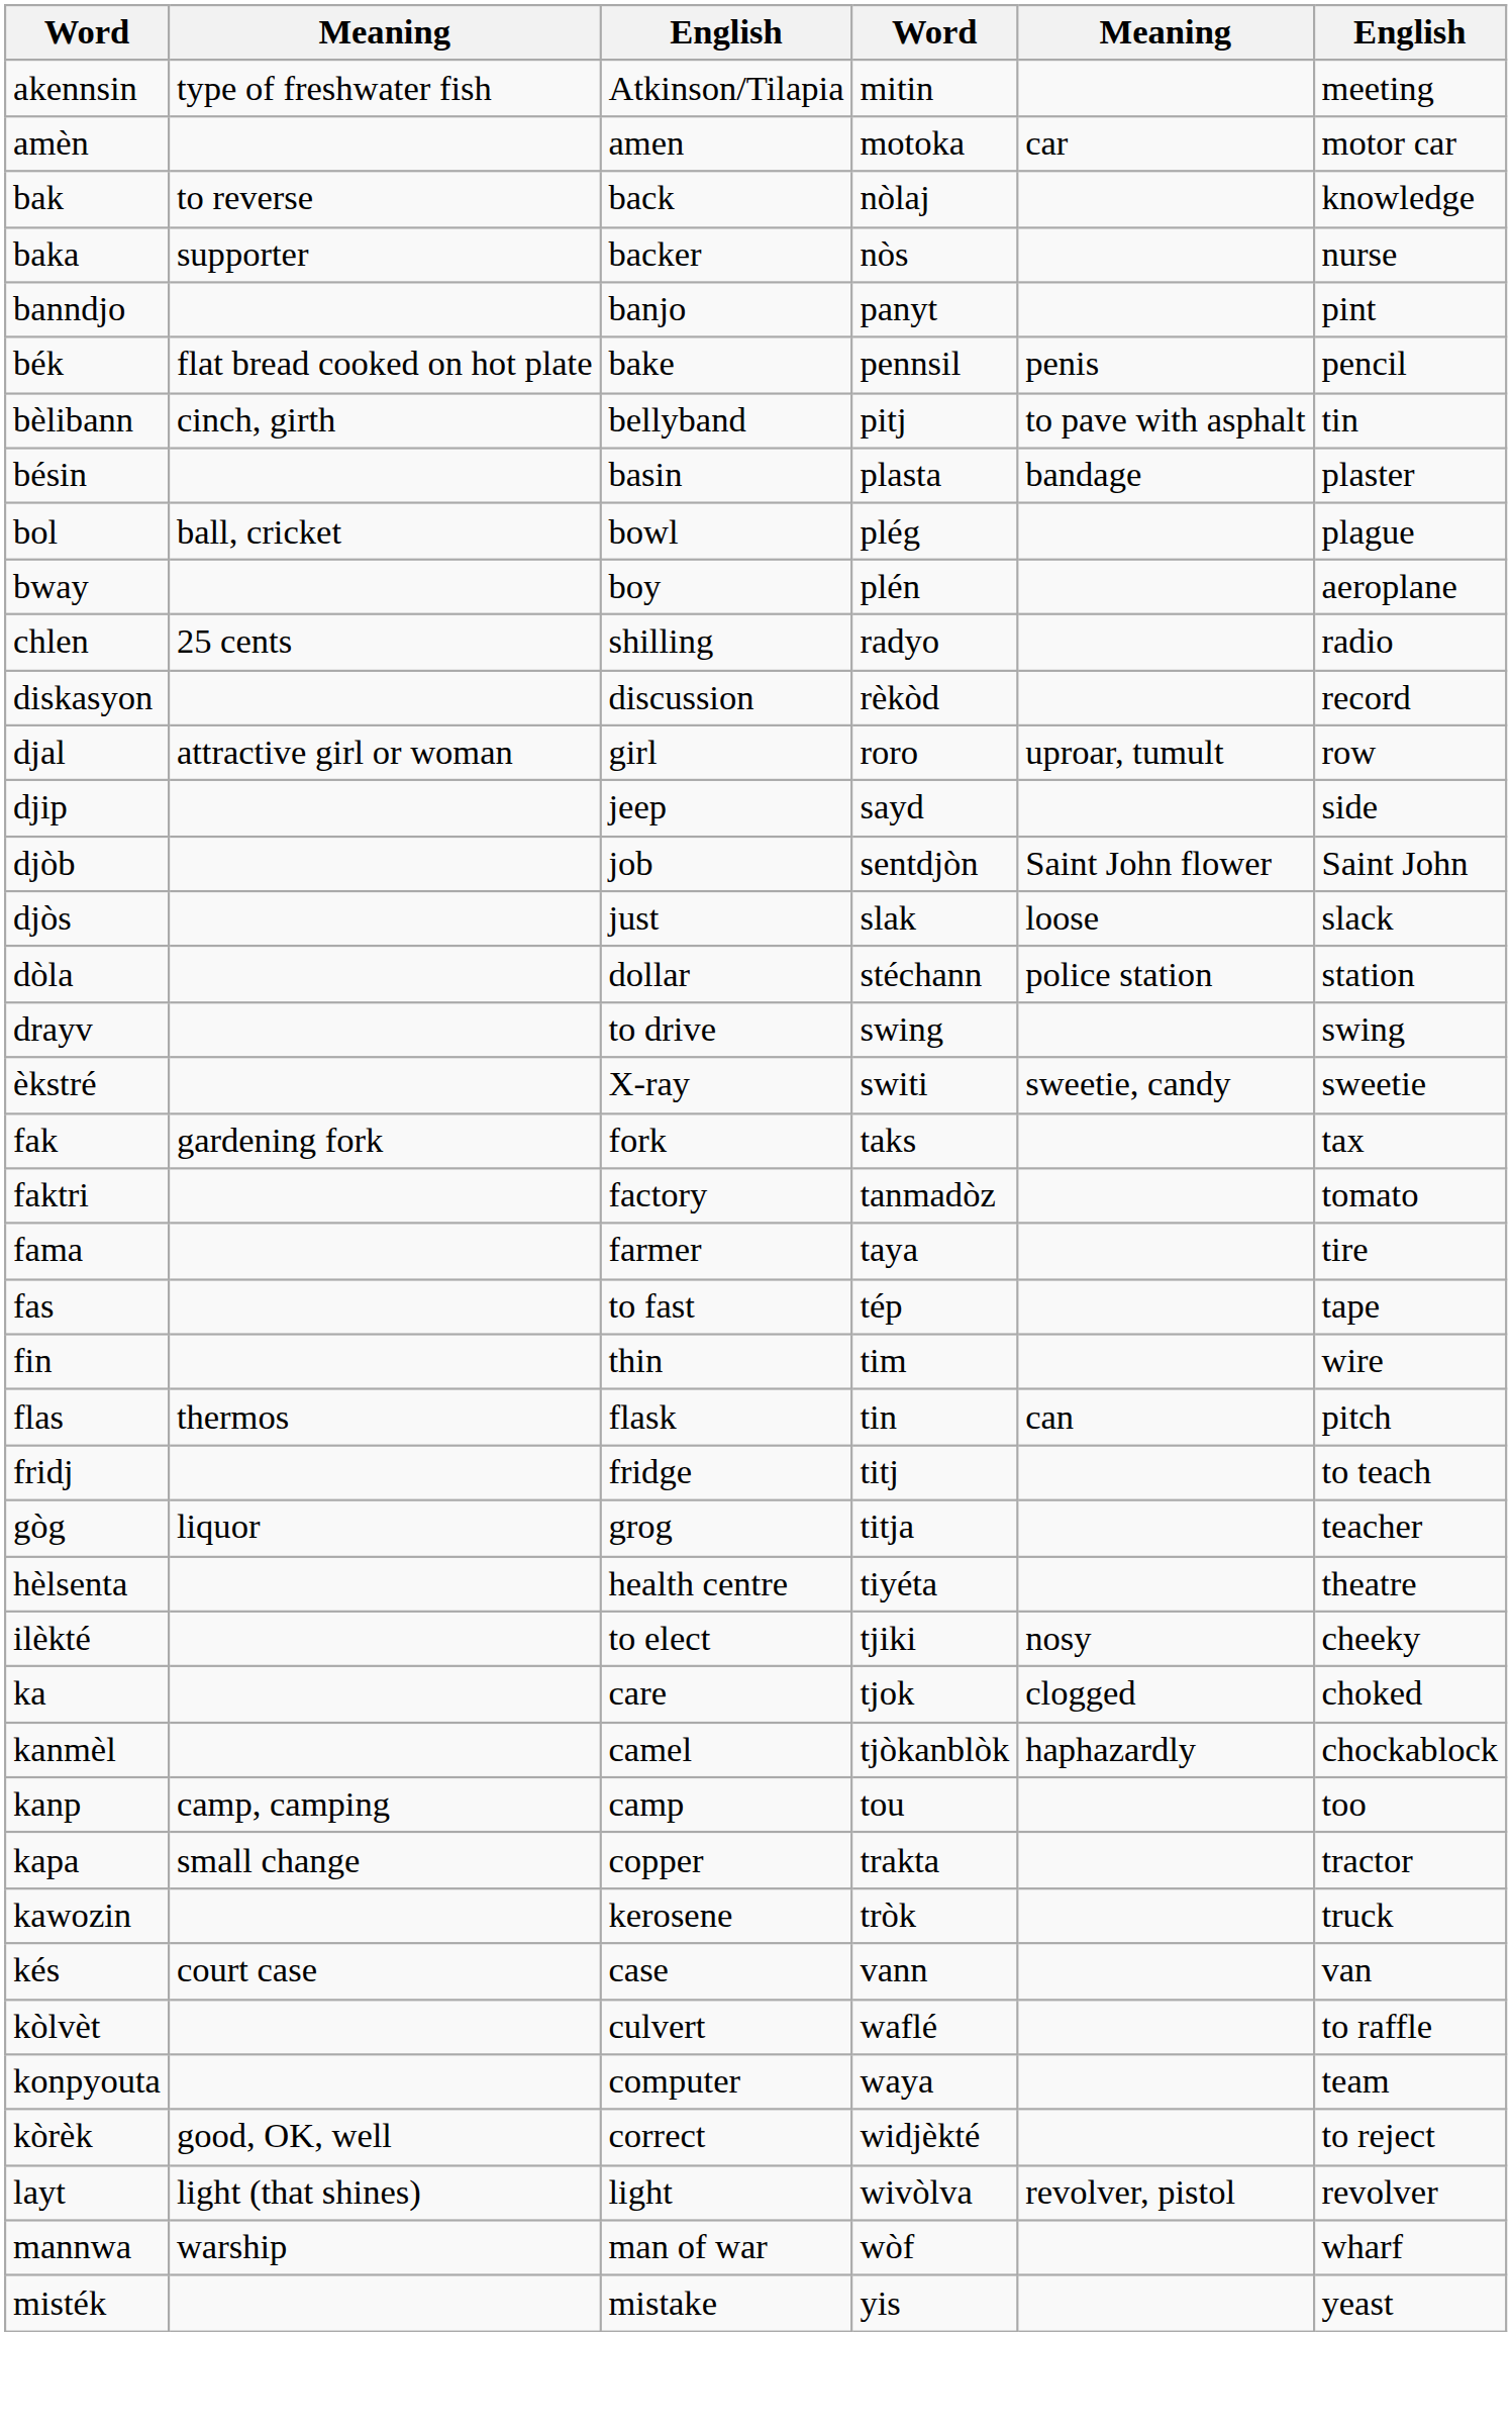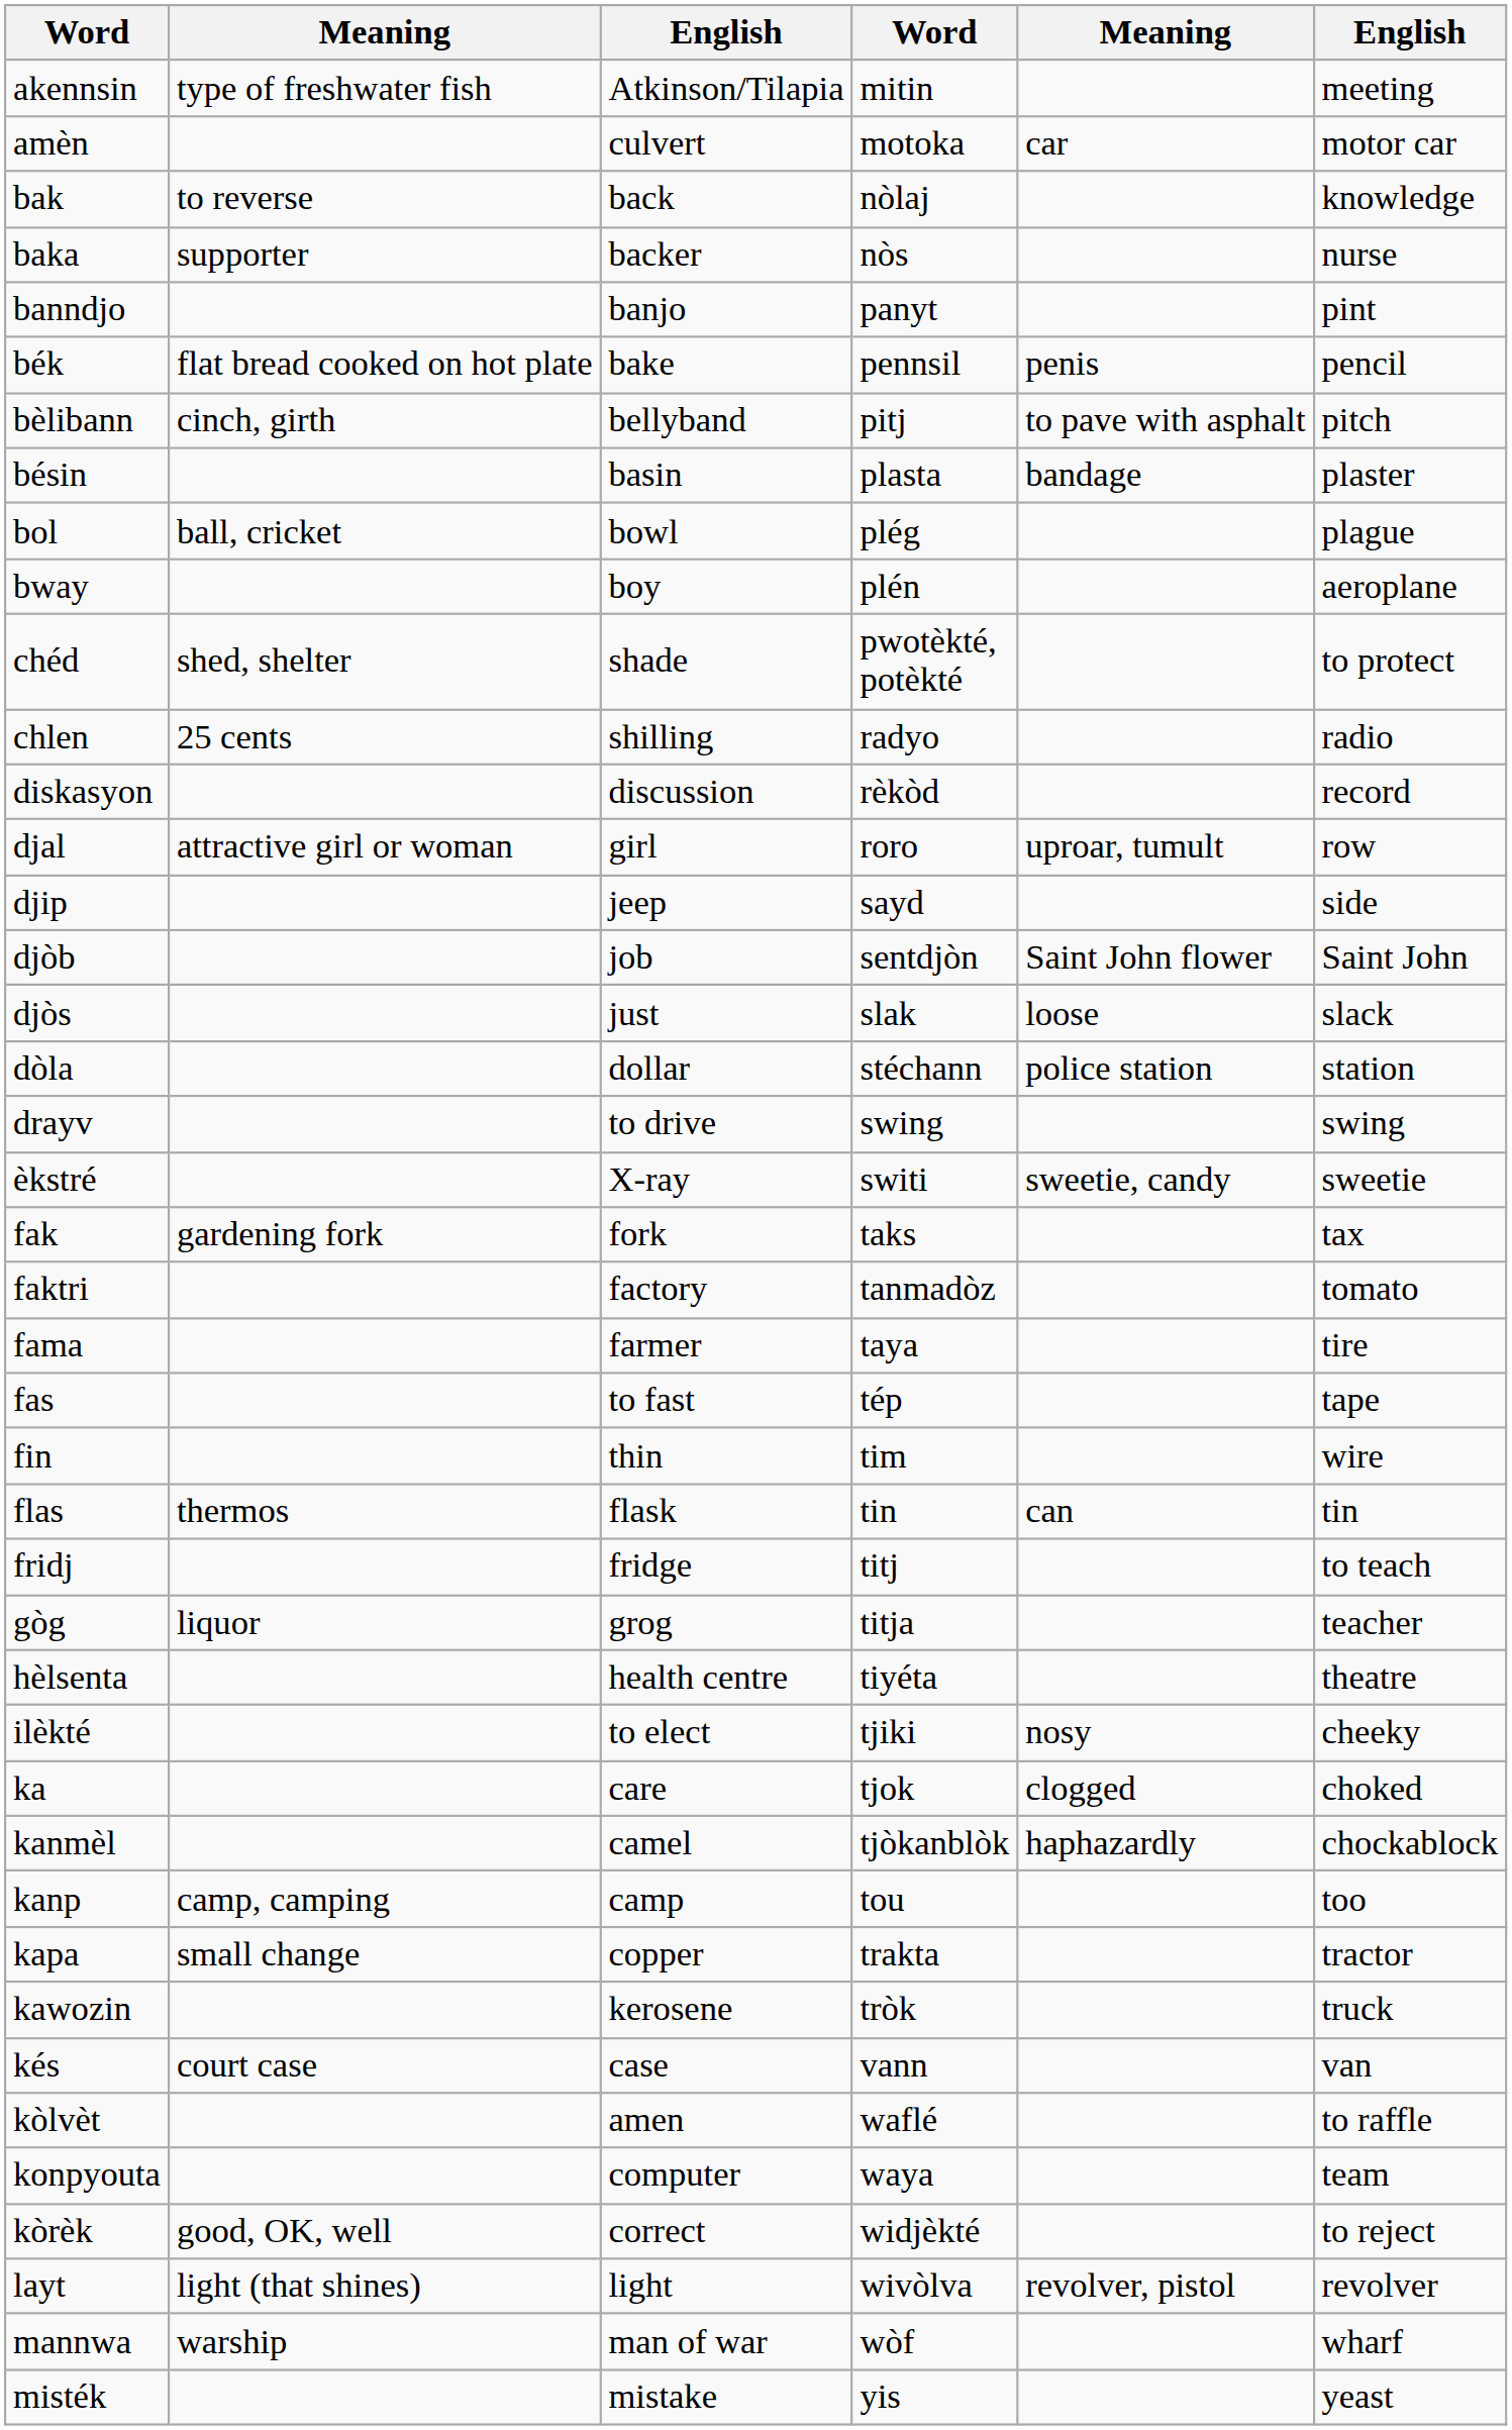amèn | column 3: amen -> culvert
bèlibann | column 6: tin -> pitch
+ row: chéd | shed, shelter | shade | pwotèkté, potèkté | to protect
flas | column 6: pitch -> tin
kòlvèt | column 3: culvert -> amen
